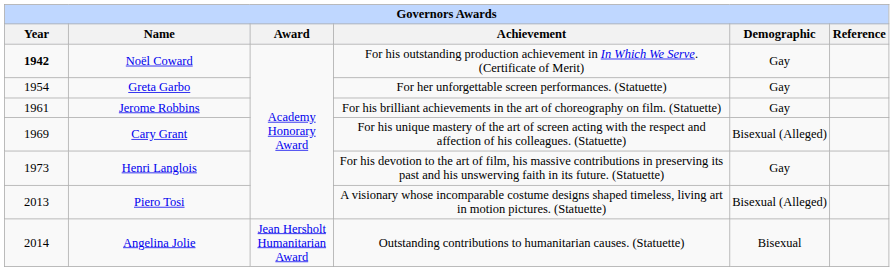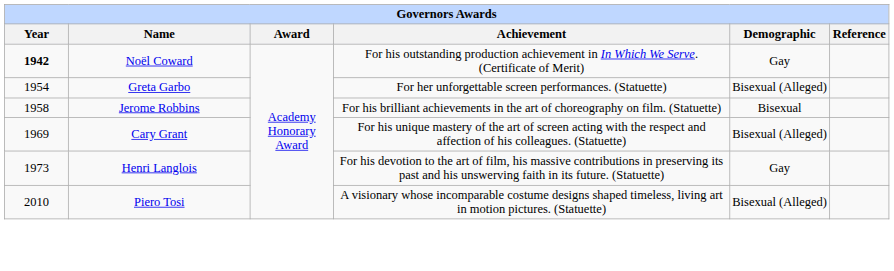Greta Garbo | Demographic: Gay -> Bisexual (Alleged)
Jerome Robbins | Year: 1961 -> 1958
Jerome Robbins | Demographic: Gay -> Bisexual
Piero Tosi | Year: 2013 -> 2010
- row: 2014 | Angelina Jolie | Jean Hersholt Humanitarian Award | Outstanding contributions to humanitarian causes. (Statuette) | Bisexual
